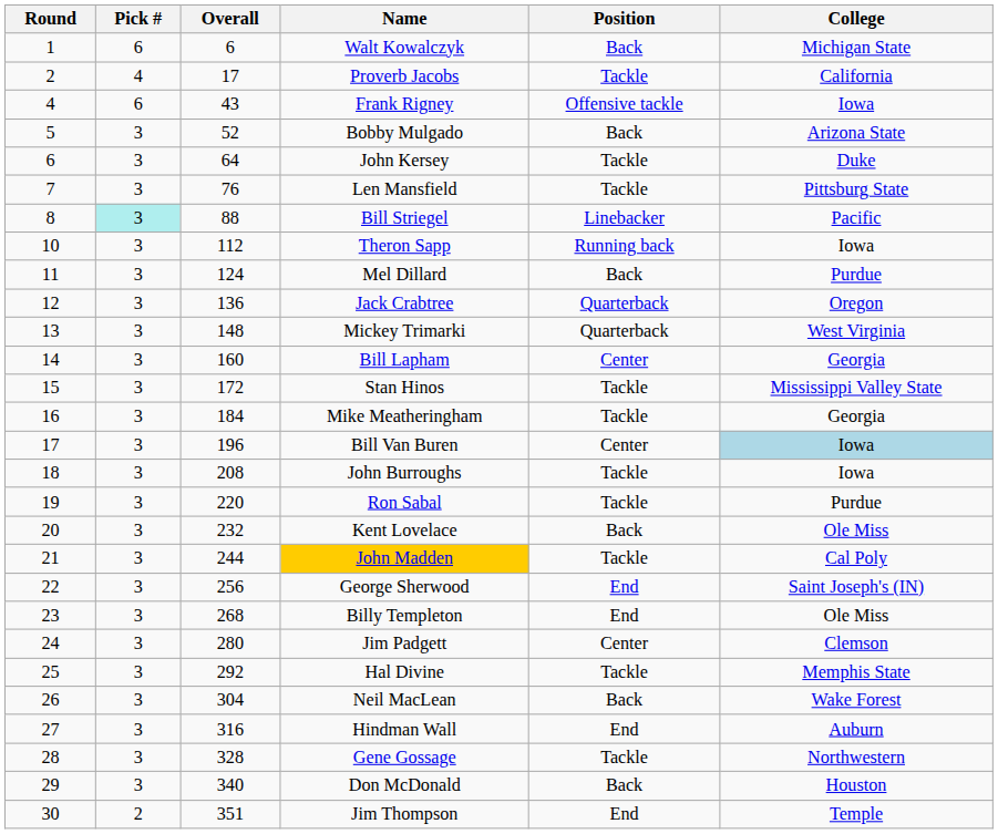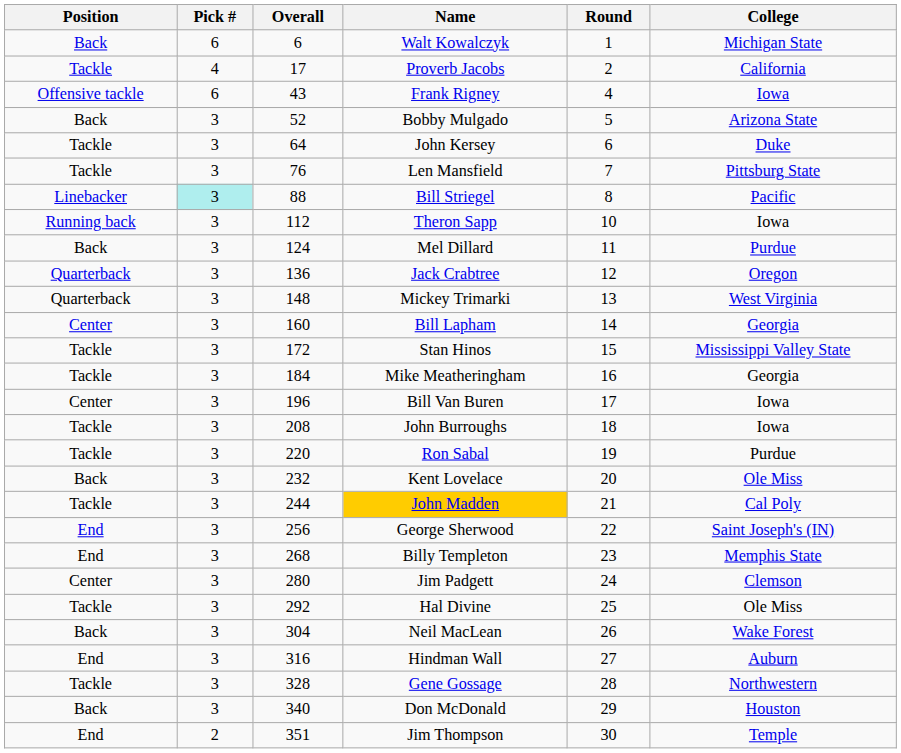columns swapped: Round <-> Position
Bill Van Buren | College: lightblue background -> no background
Billy Templeton | College: Ole Miss -> Memphis State
Hal Divine | College: Memphis State -> Ole Miss
